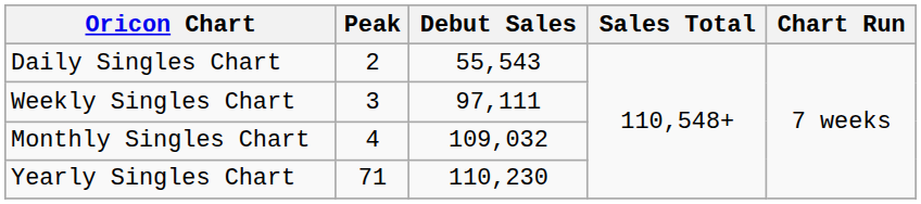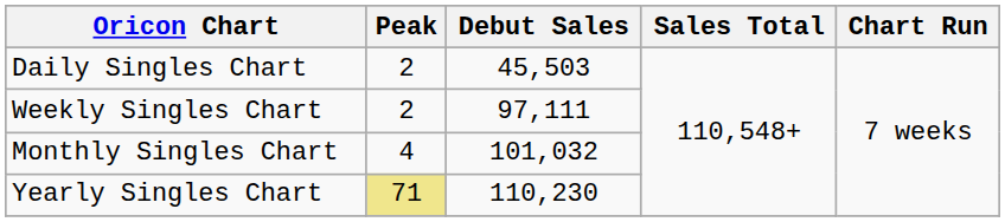Daily Singles Chart | Debut Sales: 55,543 -> 45,503
Weekly Singles Chart | Peak: 3 -> 2
Monthly Singles Chart | Debut Sales: 109,032 -> 101,032
Yearly Singles Chart | Peak: no background -> khaki background
